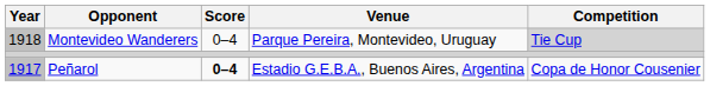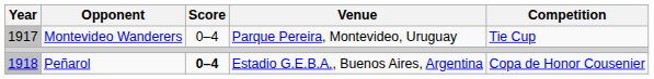Montevideo Wanderers | Year: 1918 -> 1917
Montevideo Wanderers | Competition: lightgrey background -> no background
Peñarol | Year: 1917 -> 1918
